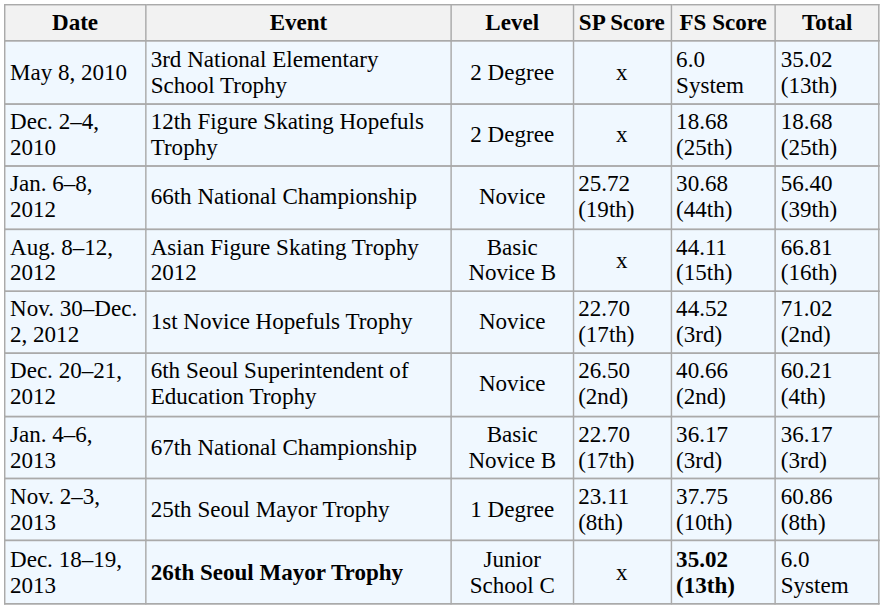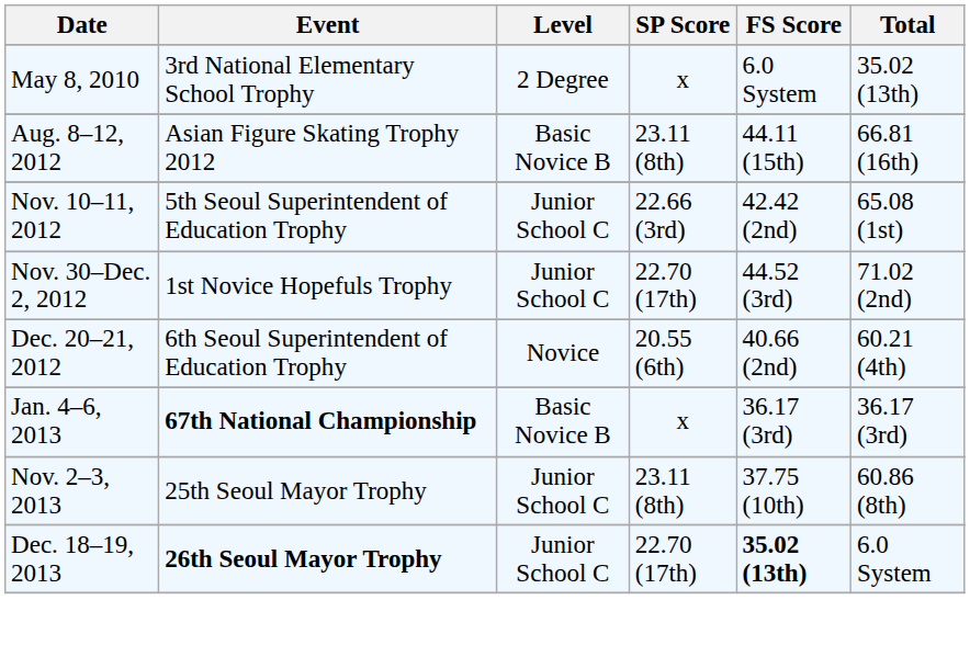- row: Dec. 2–4, 2010 | 12th Figure Skating Hopefuls Trophy | 2 Degree | x | 18.68 (25th) | 18.68 (25th)
- row: Jan. 6–8, 2012 | 66th National Championship | Novice | 25.72 (19th) | 30.68 (44th) | 56.40 (39th)
Aug. 8–12, 2012 | SP Score: x -> 23.11 (8th)
+ row: Nov. 10–11, 2012 | 5th Seoul Superintendent of Education Trophy | Junior School C | 22.66 (3rd) | 42.42 (2nd) | 65.08 (1st)
Nov. 30–Dec. 2, 2012 | Level: Novice -> Junior School C
Dec. 20–21, 2012 | SP Score: 26.50 (2nd) -> 20.55 (6th)
Jan. 4–6, 2013 | Event: normal -> bold
Jan. 4–6, 2013 | SP Score: 22.70 (17th) -> x
Nov. 2–3, 2013 | Level: 1 Degree -> Junior School C
Dec. 18–19, 2013 | SP Score: x -> 22.70 (17th)
